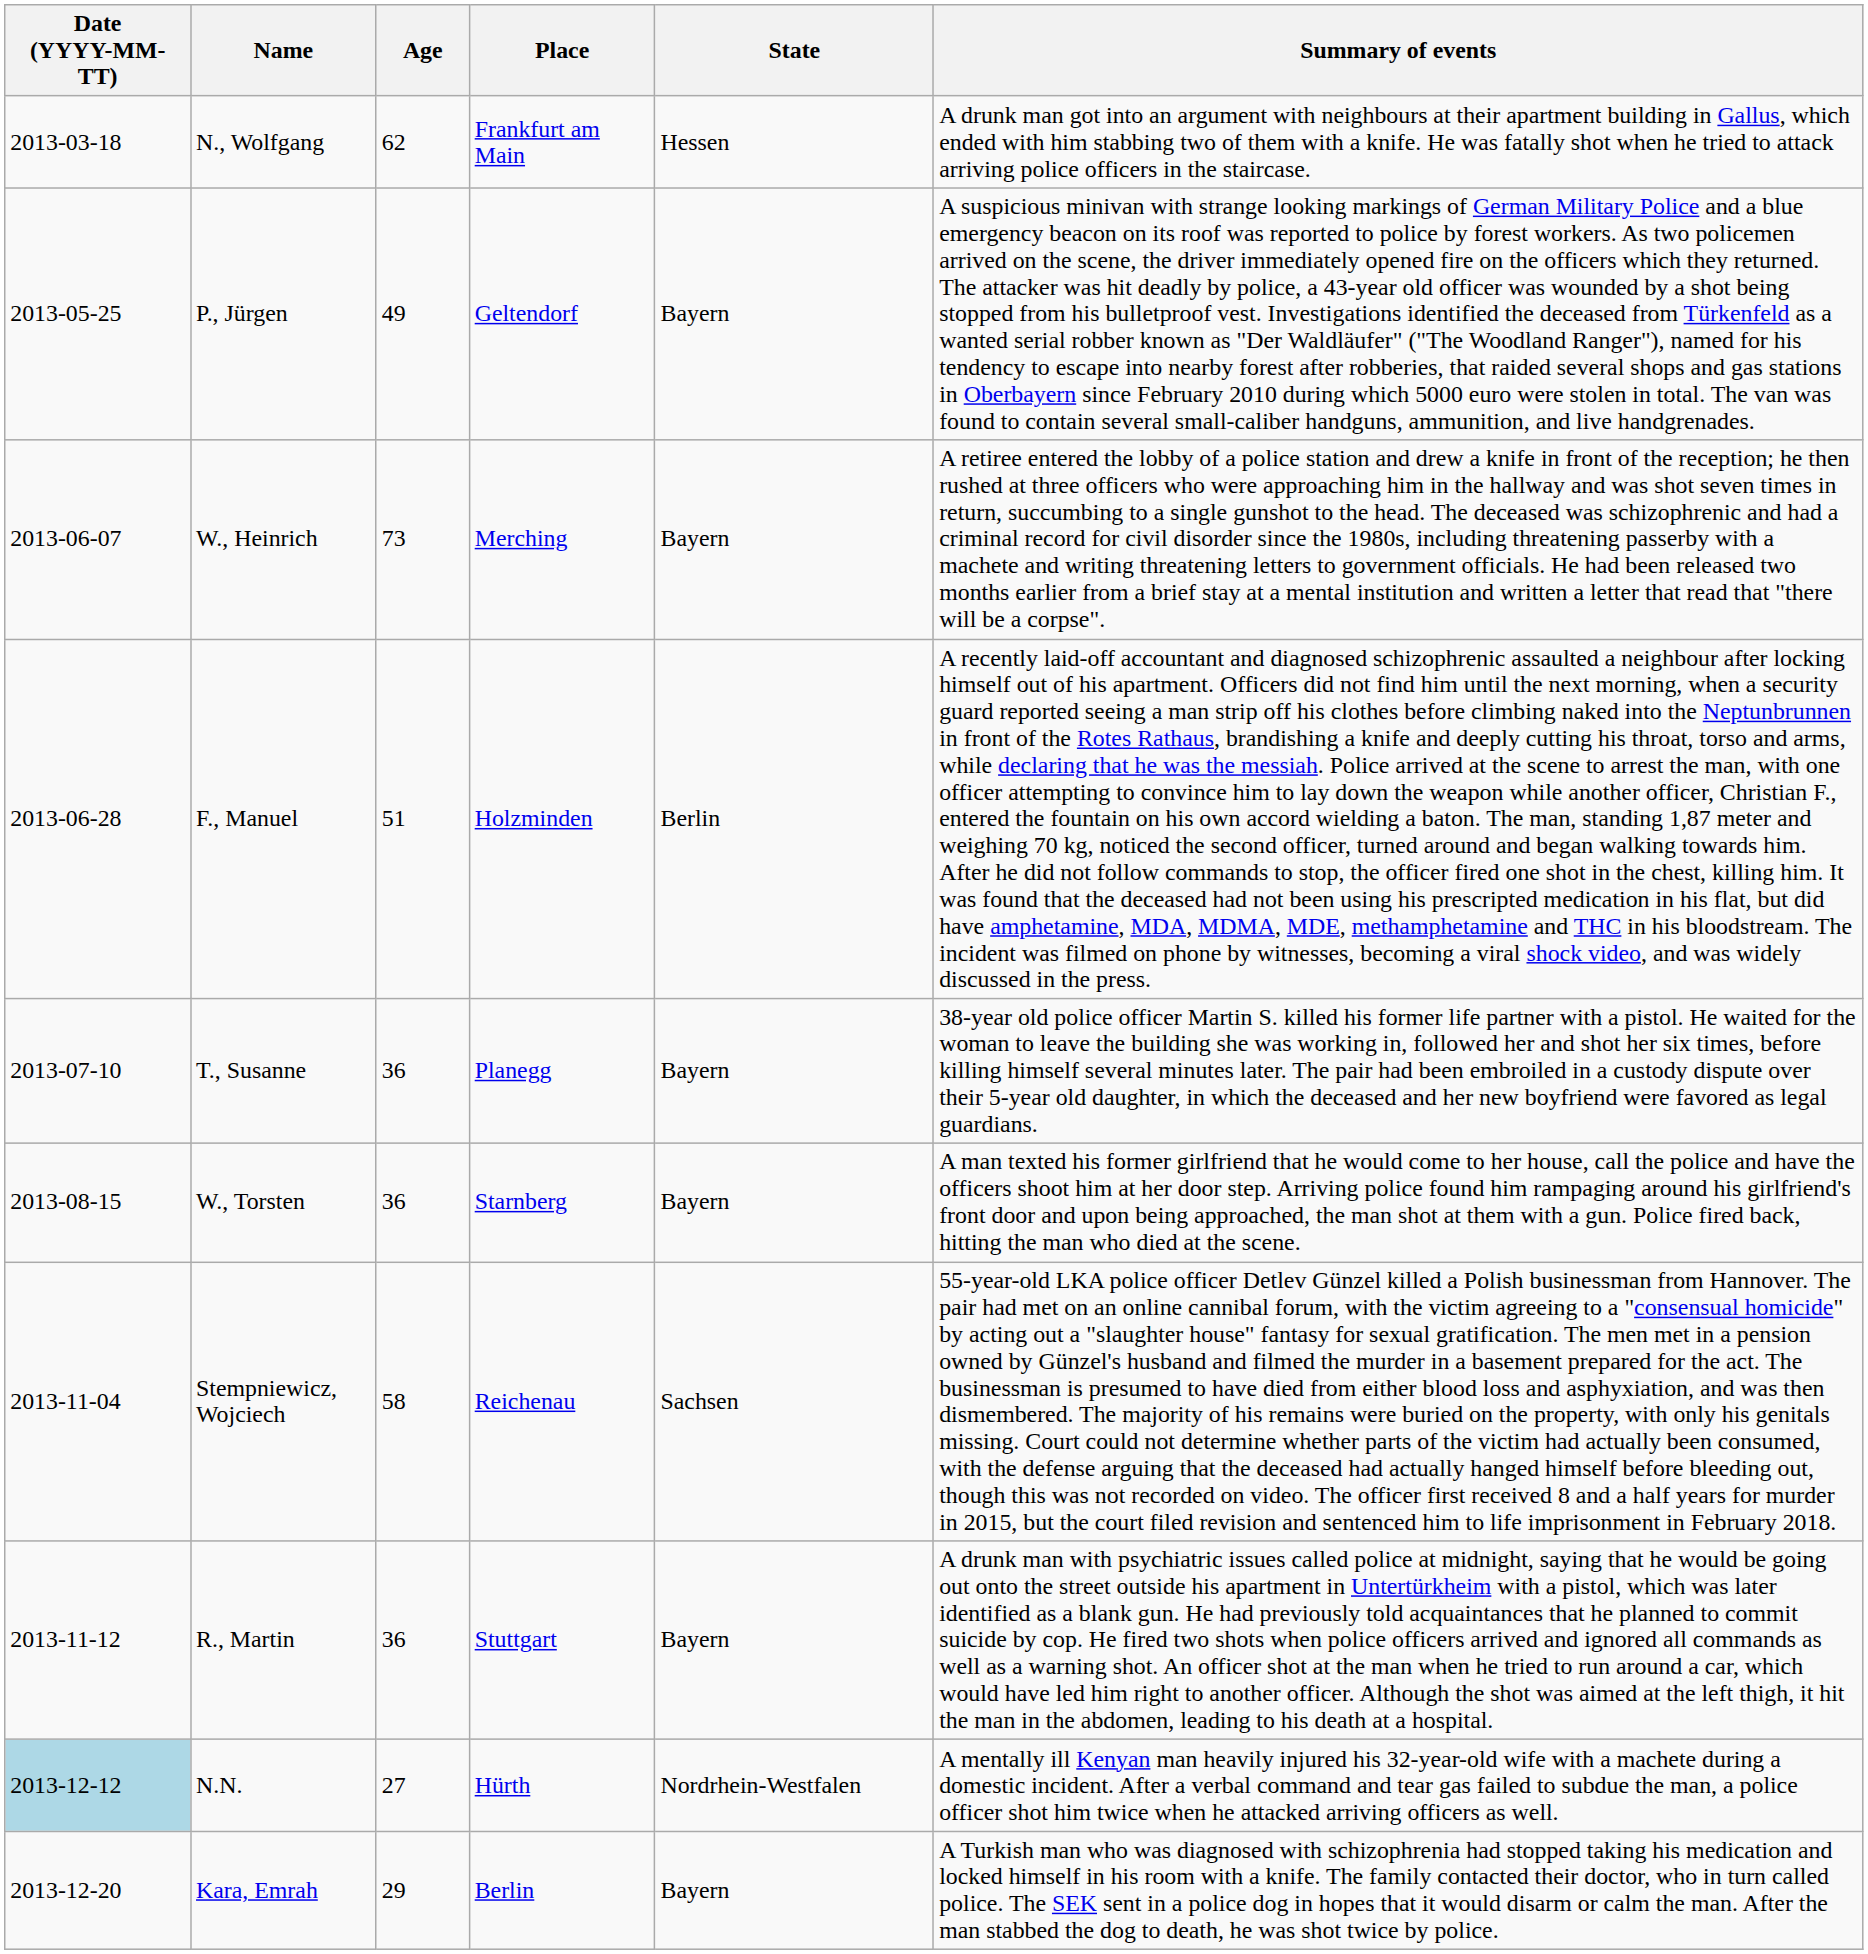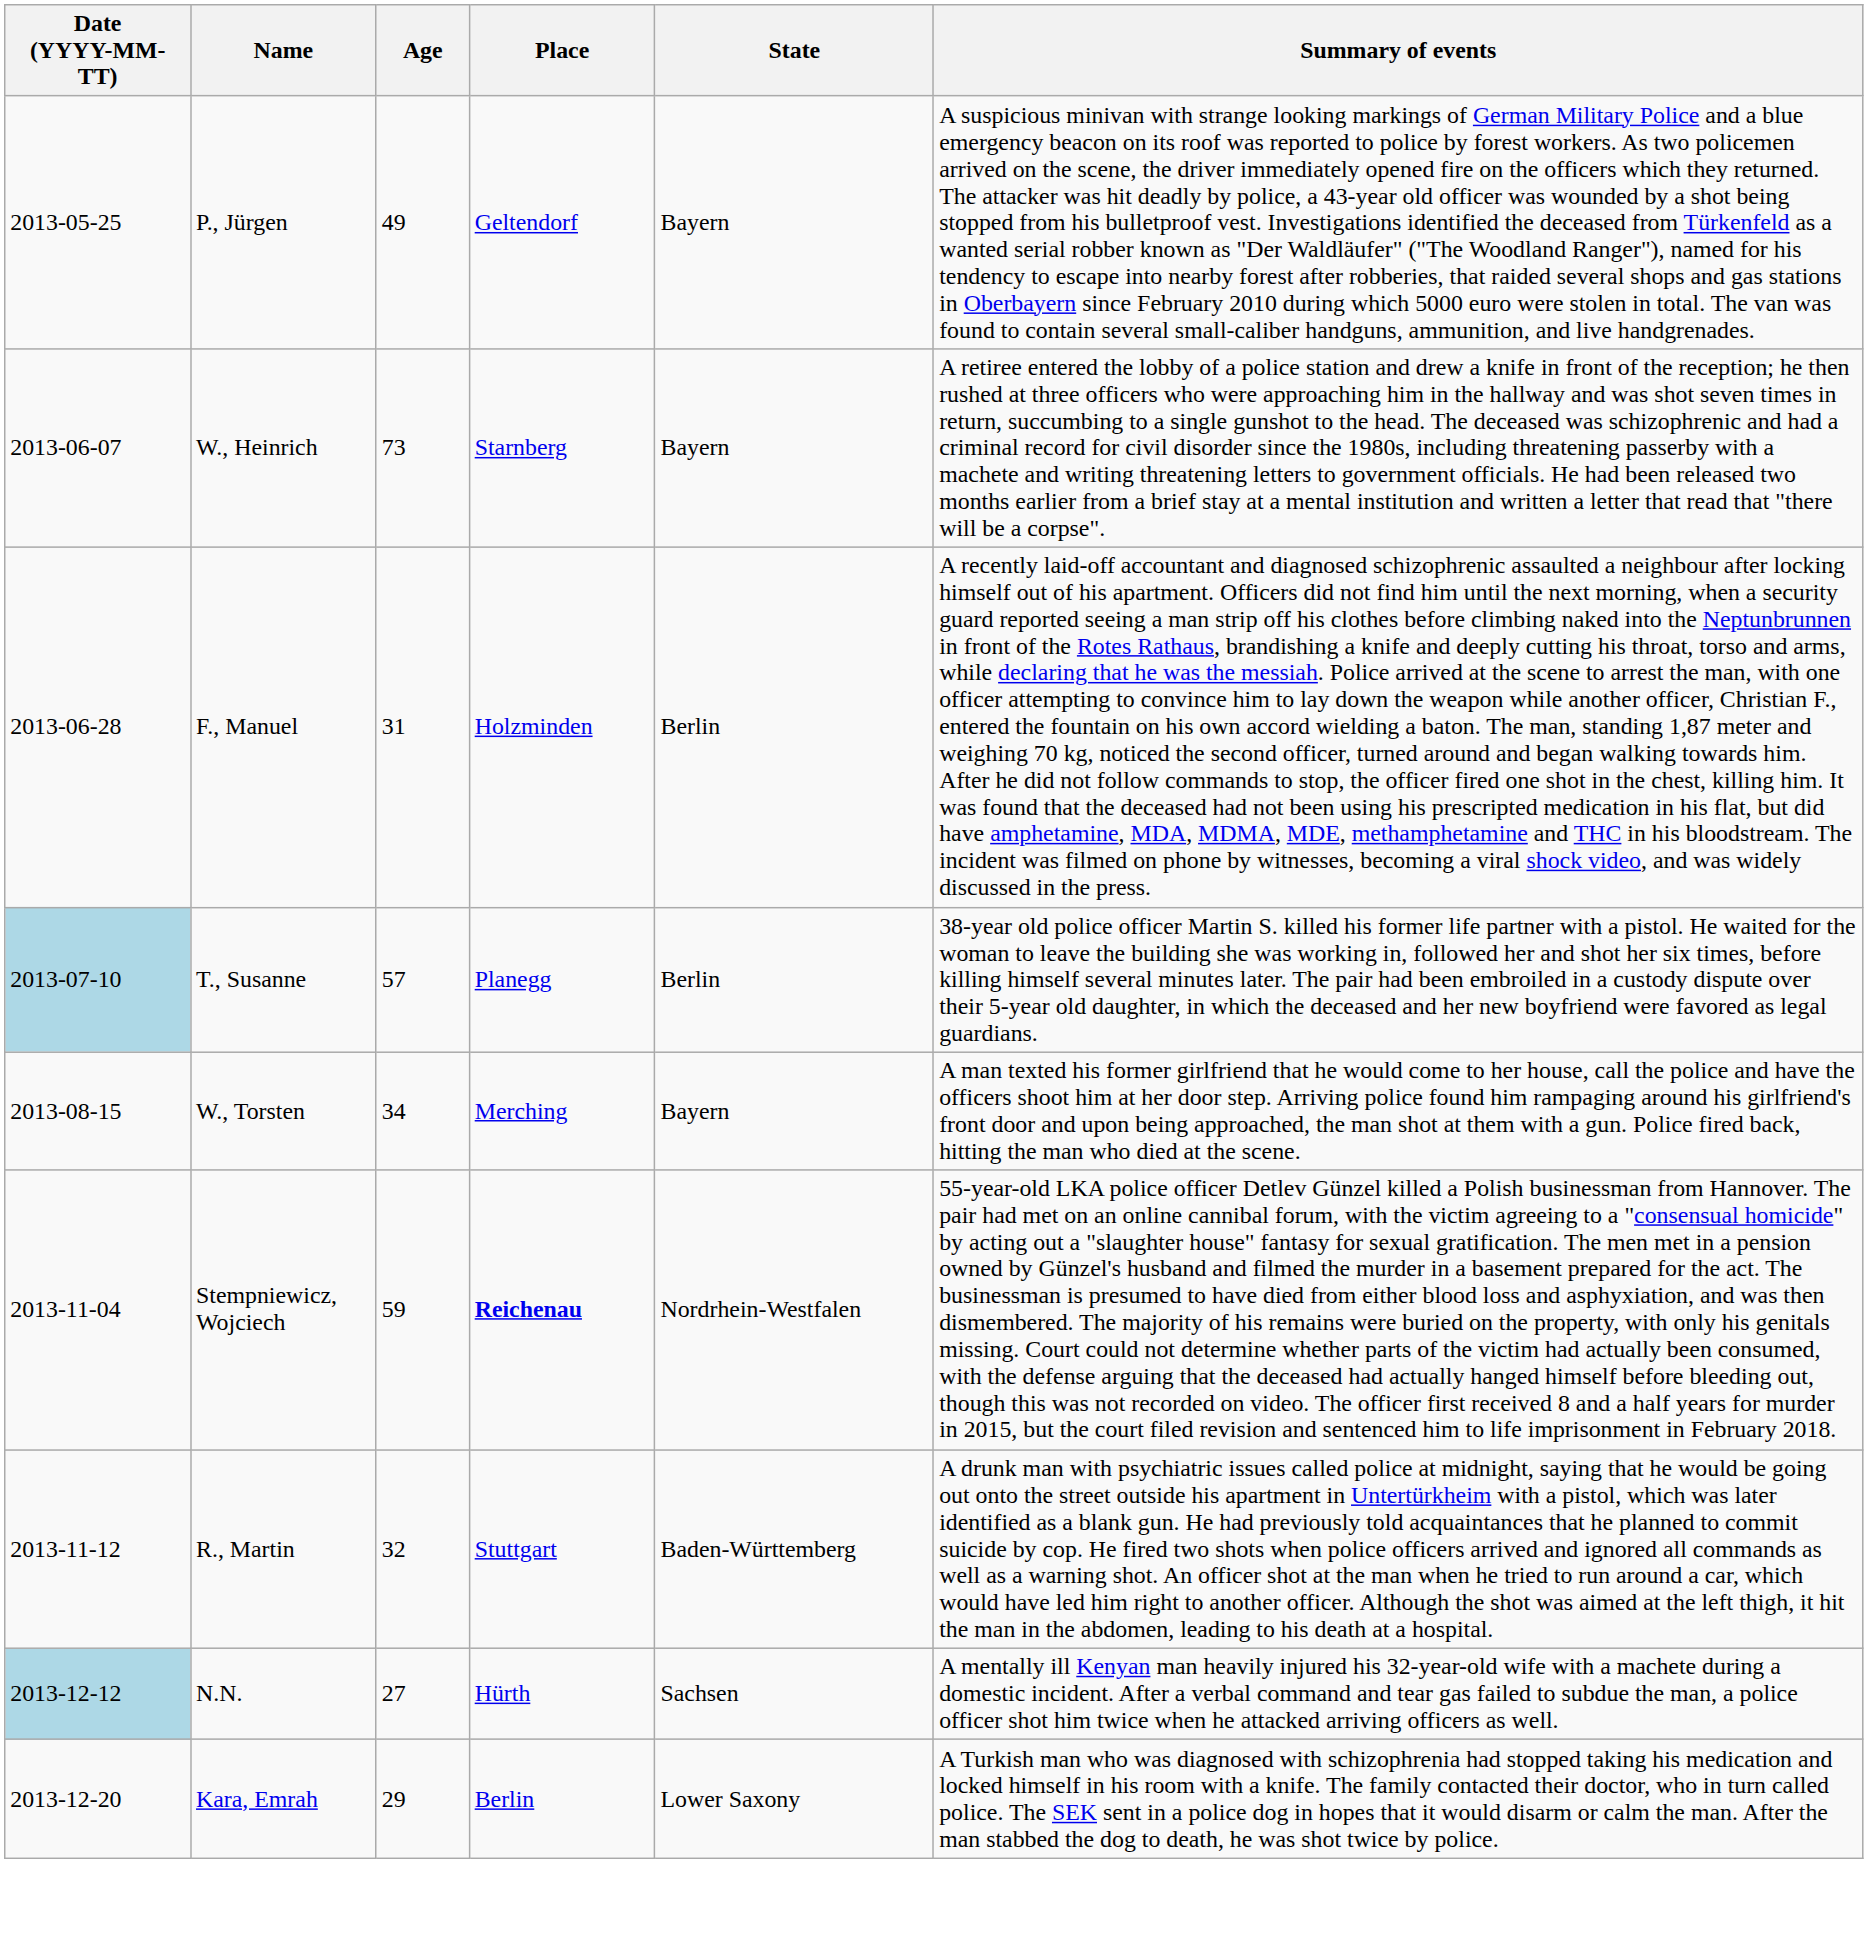- row: 2013-03-18 | N., Wolfgang | 62 | Frankfurt am Main | Hessen | A drunk man got into an argument with neighbours at their apartment building in Gallus, which ended with him stabbing two of them with a knife. He was fatally shot when he tried to attack arriving police officers in the staircase.
W., Heinrich | Place: Merching -> Starnberg
F., Manuel | Age: 51 -> 31
T., Susanne | Date (YYYY-MM-TT): no background -> lightblue background
T., Susanne | Age: 36 -> 57
T., Susanne | State: Bayern -> Berlin
W., Torsten | Age: 36 -> 34
W., Torsten | Place: Starnberg -> Merching
Stempniewicz, Wojciech | Age: 58 -> 59
Stempniewicz, Wojciech | Place: normal -> bold
Stempniewicz, Wojciech | State: Sachsen -> Nordrhein-Westfalen
R., Martin | Age: 36 -> 32
R., Martin | State: Bayern -> Baden-Württemberg
N.N. | State: Nordrhein-Westfalen -> Sachsen
Kara, Emrah | State: Bayern -> Lower Saxony
